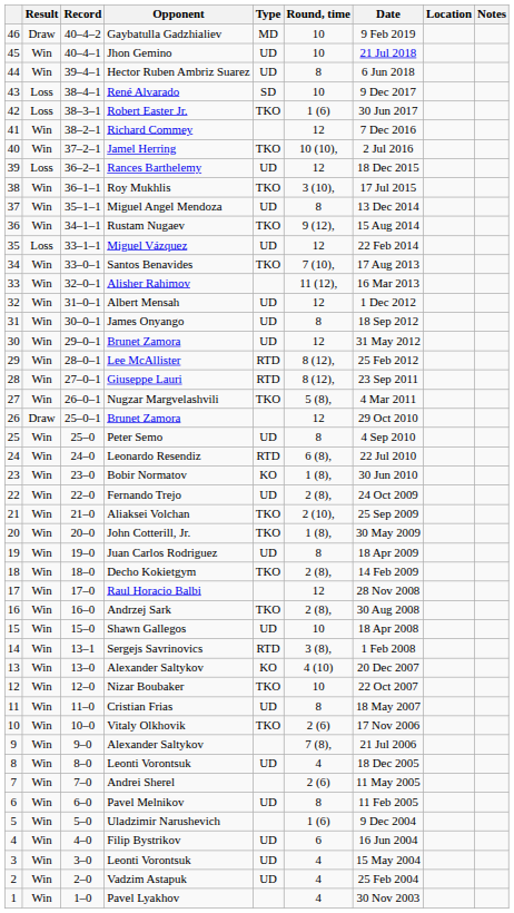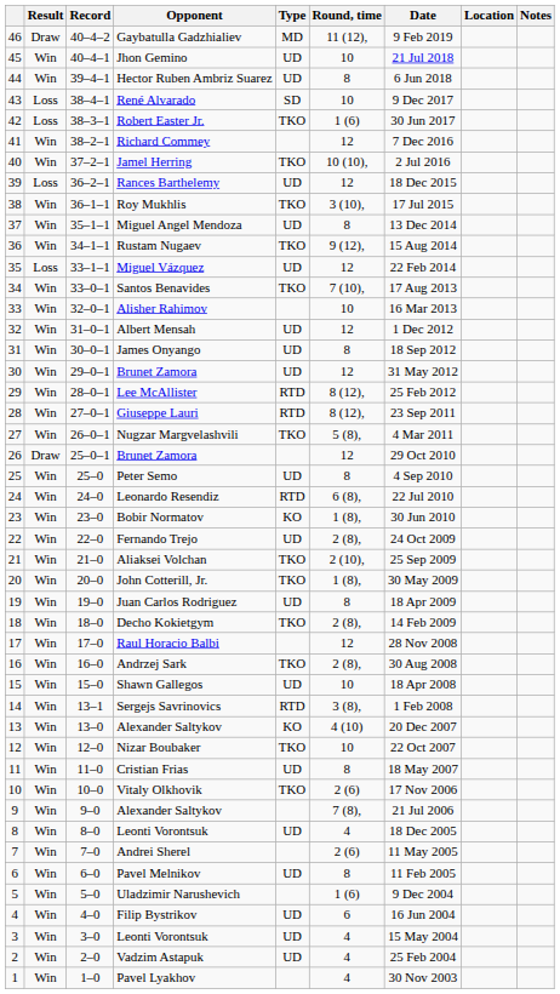Gaybatulla Gadzhialiev | Round, time: 10 -> 11 (12),
Alisher Rahimov | Round, time: 11 (12), -> 10
